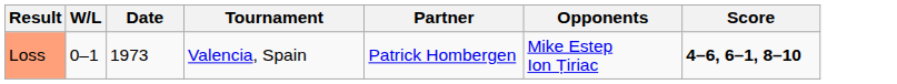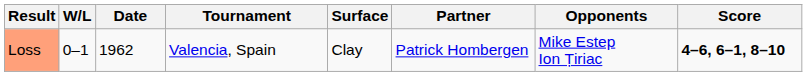+ column: Surface | Clay
Loss | Date: 1973 -> 1962
